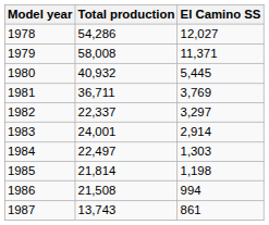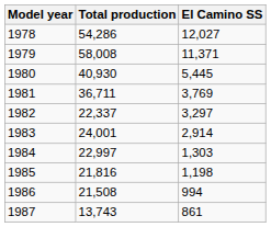1980 | Total production: 40,932 -> 40,930
1984 | Total production: 22,497 -> 22,997
1985 | Total production: 21,814 -> 21,816
